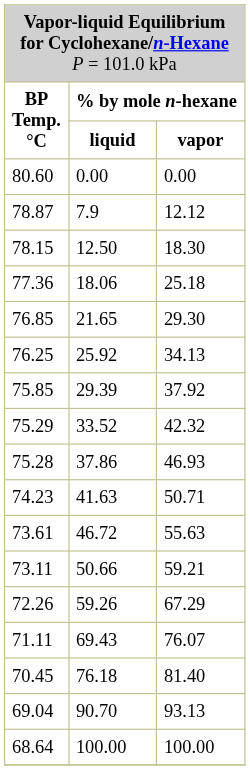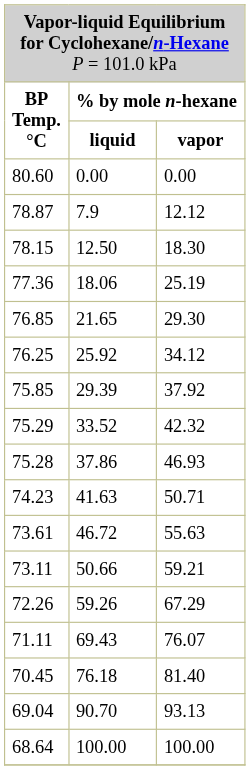18.06 | column 3: 25.18 -> 25.19
25.92 | column 3: 34.13 -> 34.12
